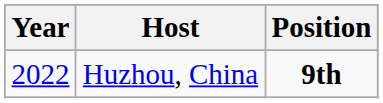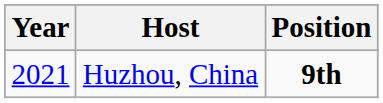Huzhou, China | Year: 2022 -> 2021
